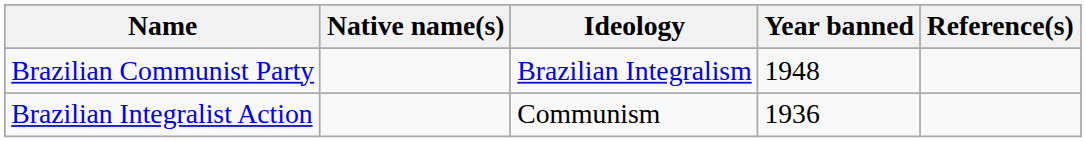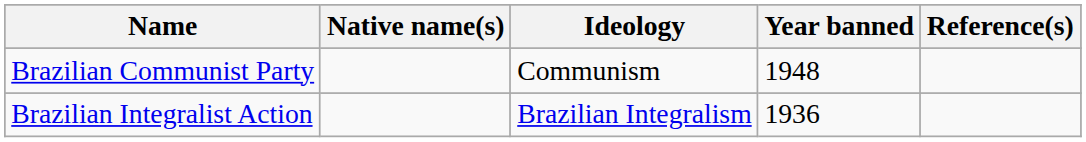Brazilian Communist Party | Ideology: Brazilian Integralism -> Communism
Brazilian Integralist Action | Ideology: Communism -> Brazilian Integralism
